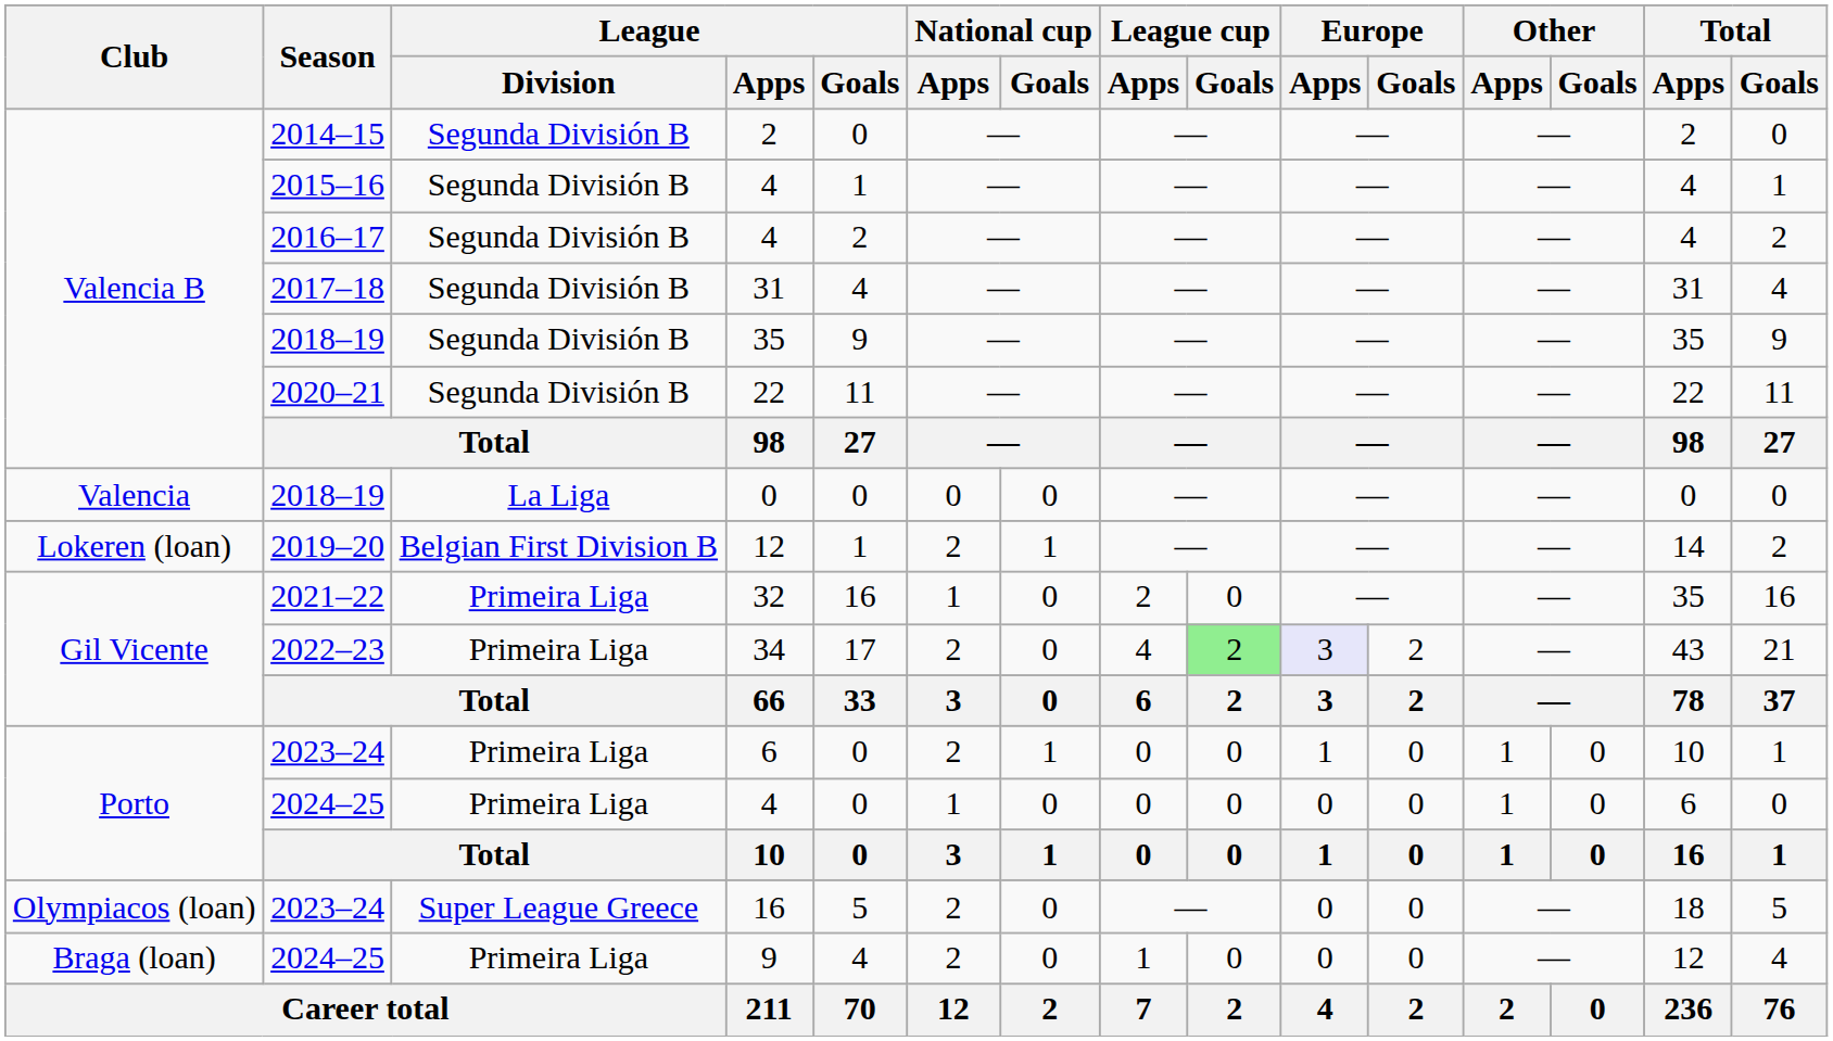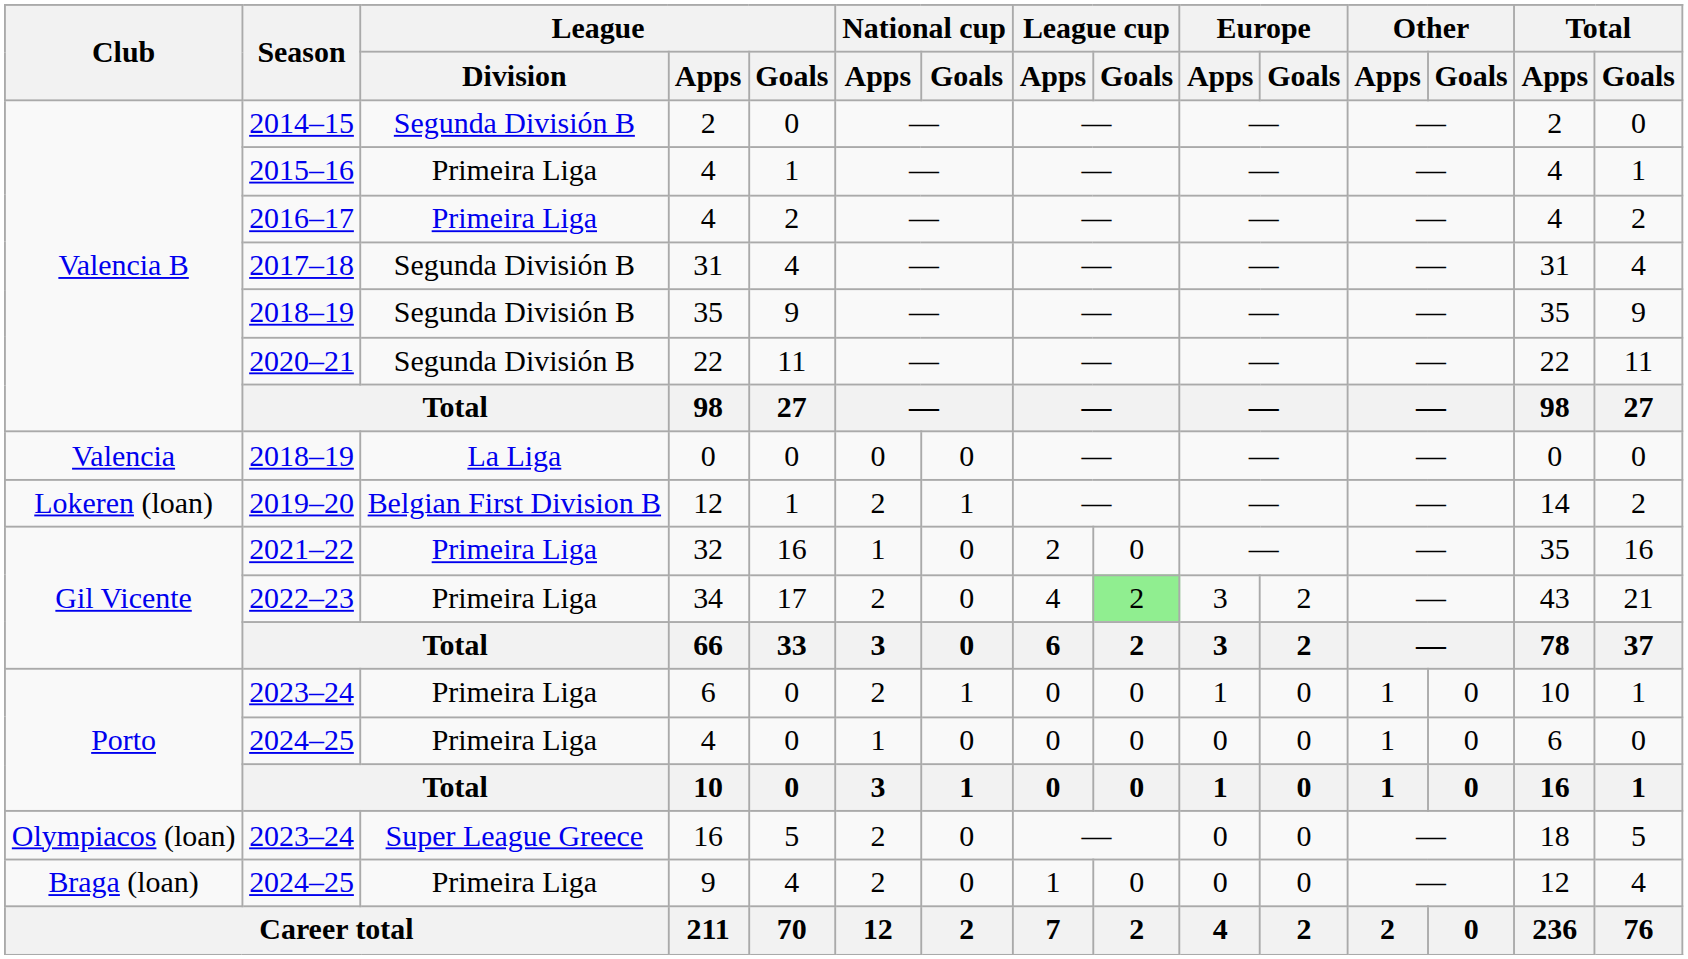2015–16 / 4 | League / Division: Segunda División B -> Primeira Liga
2016–17 / 4 | League / Division: Segunda División B -> Primeira Liga
34 | Europe / Apps: lavender background -> no background
